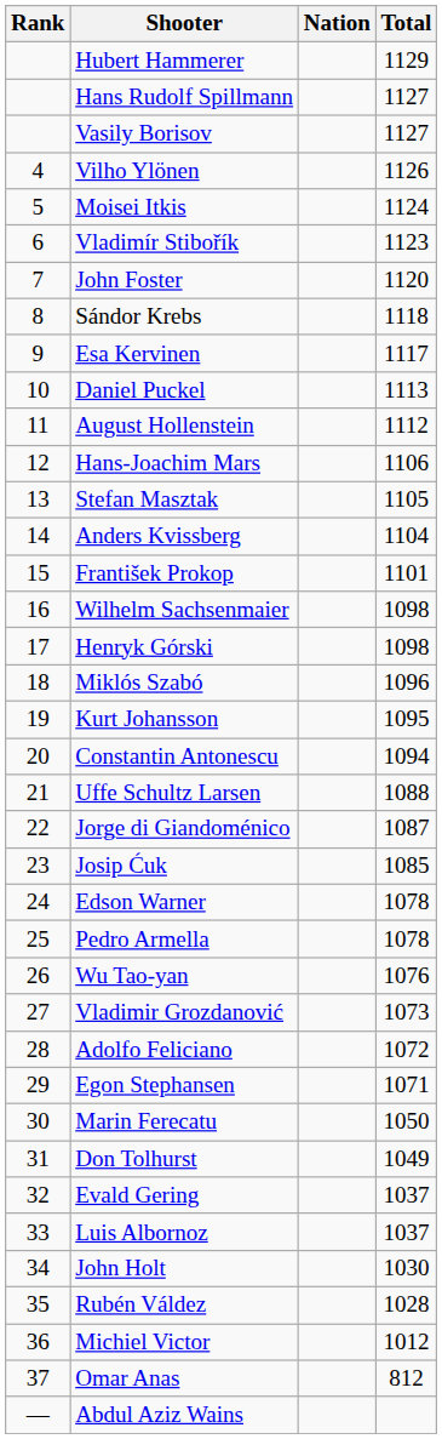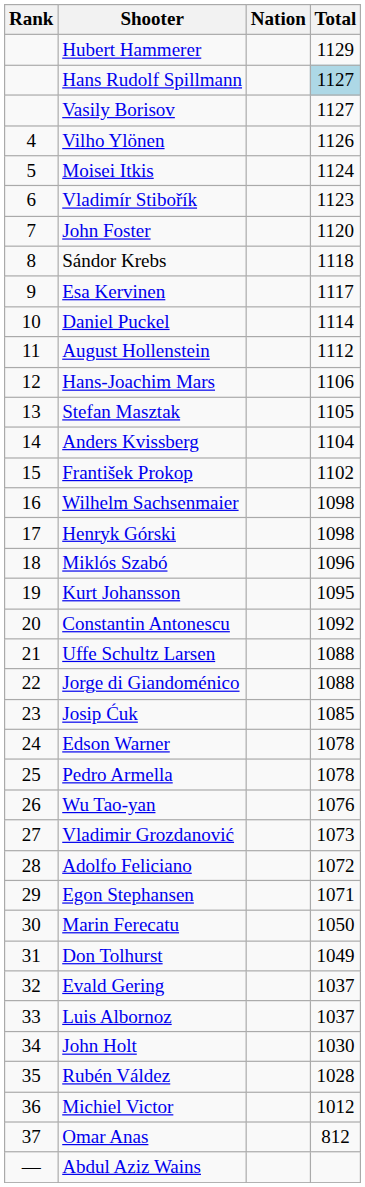Hans Rudolf Spillmann | Total: no background -> lightblue background
Daniel Puckel | Total: 1113 -> 1114
František Prokop | Total: 1101 -> 1102
Constantin Antonescu | Total: 1094 -> 1092
Jorge di Giandoménico | Total: 1087 -> 1088
